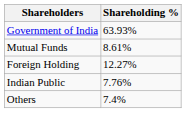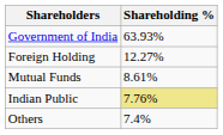rows swapped: Mutual Funds <-> Foreign Holding
Indian Public | Shareholding %: no background -> khaki background
